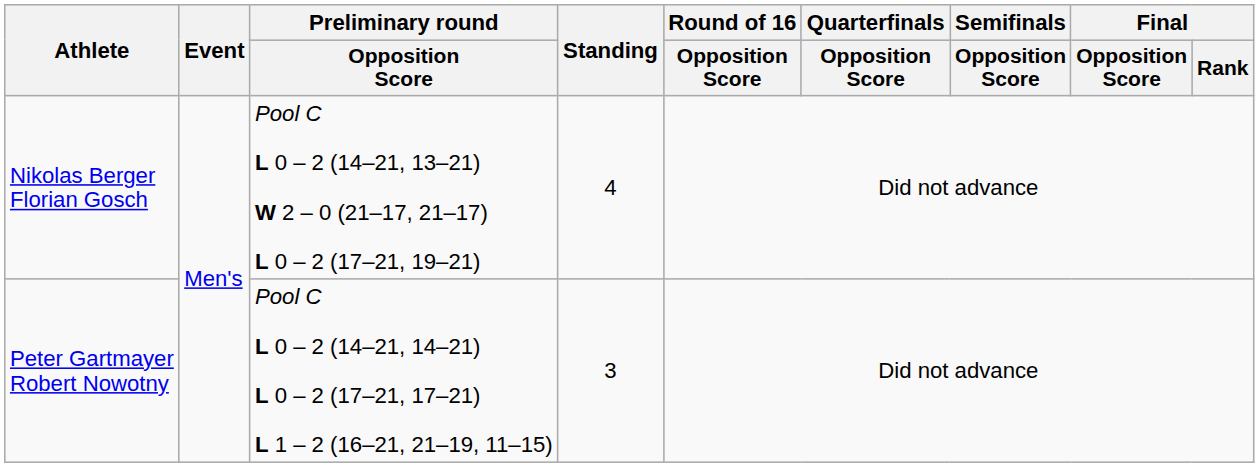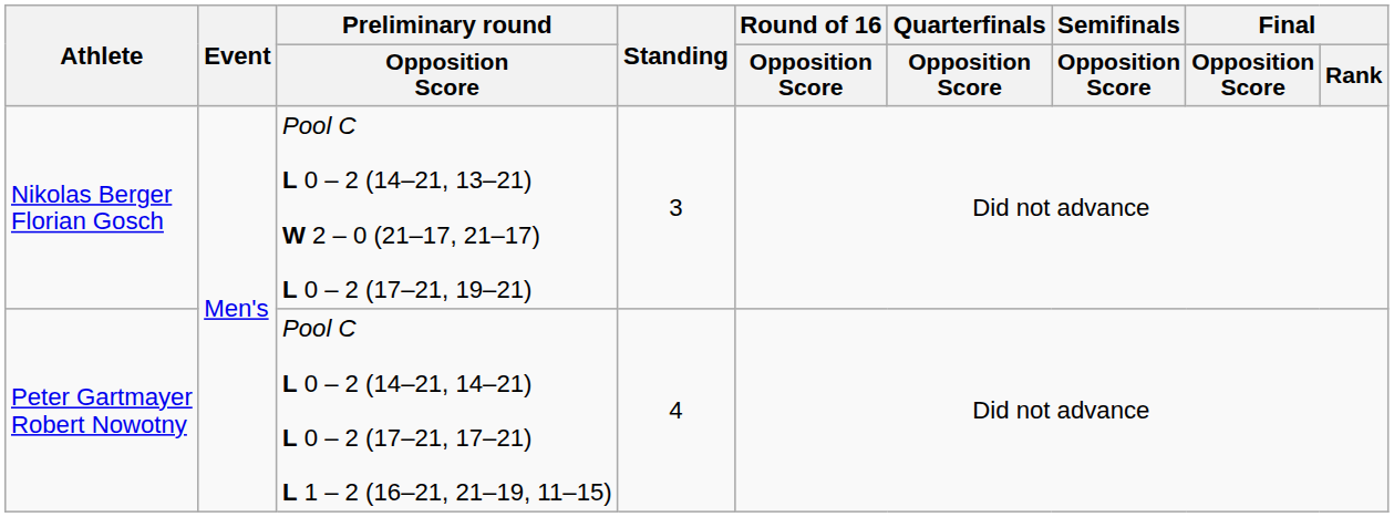Nikolas Berger Florian Gosch | Standing: 4 -> 3
Peter Gartmayer Robert Nowotny | Standing: 3 -> 4
